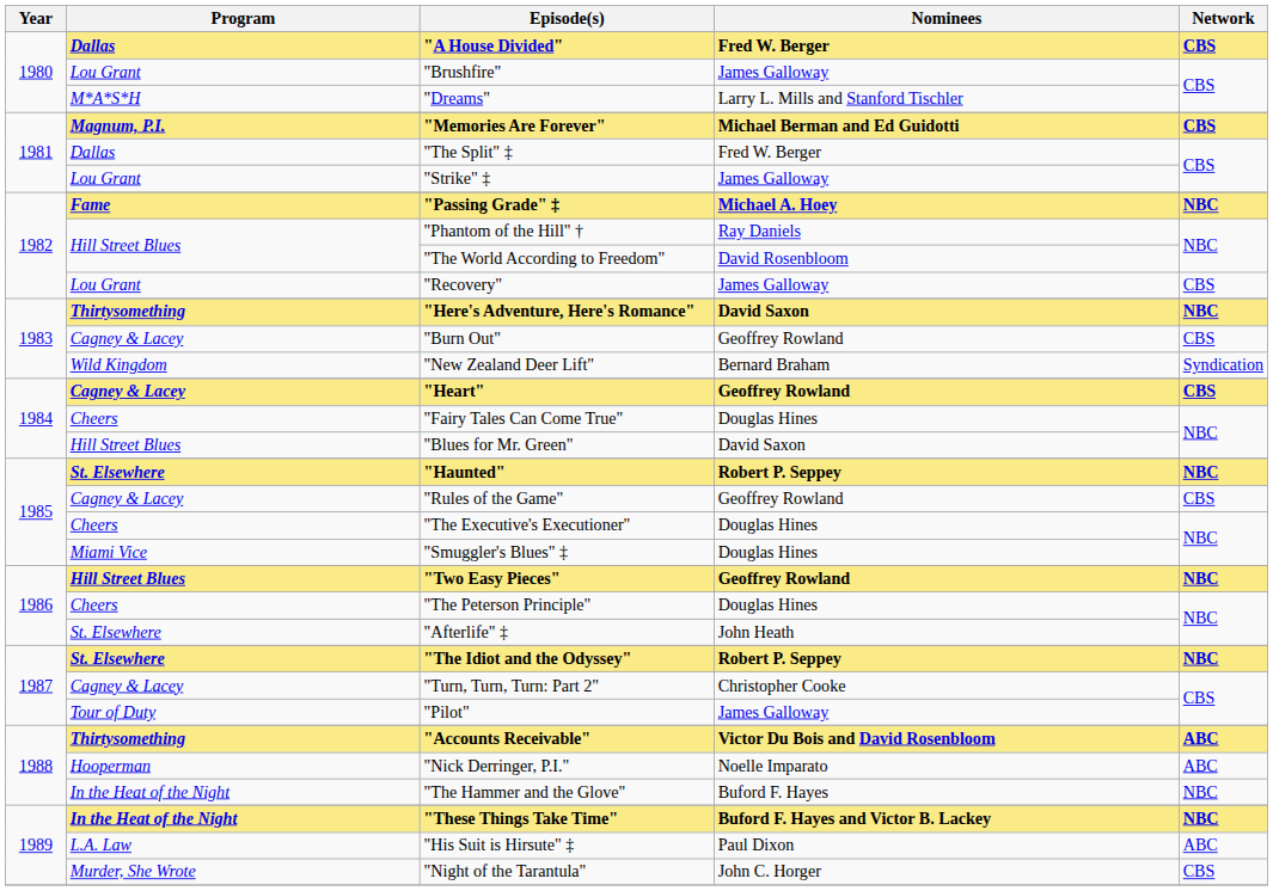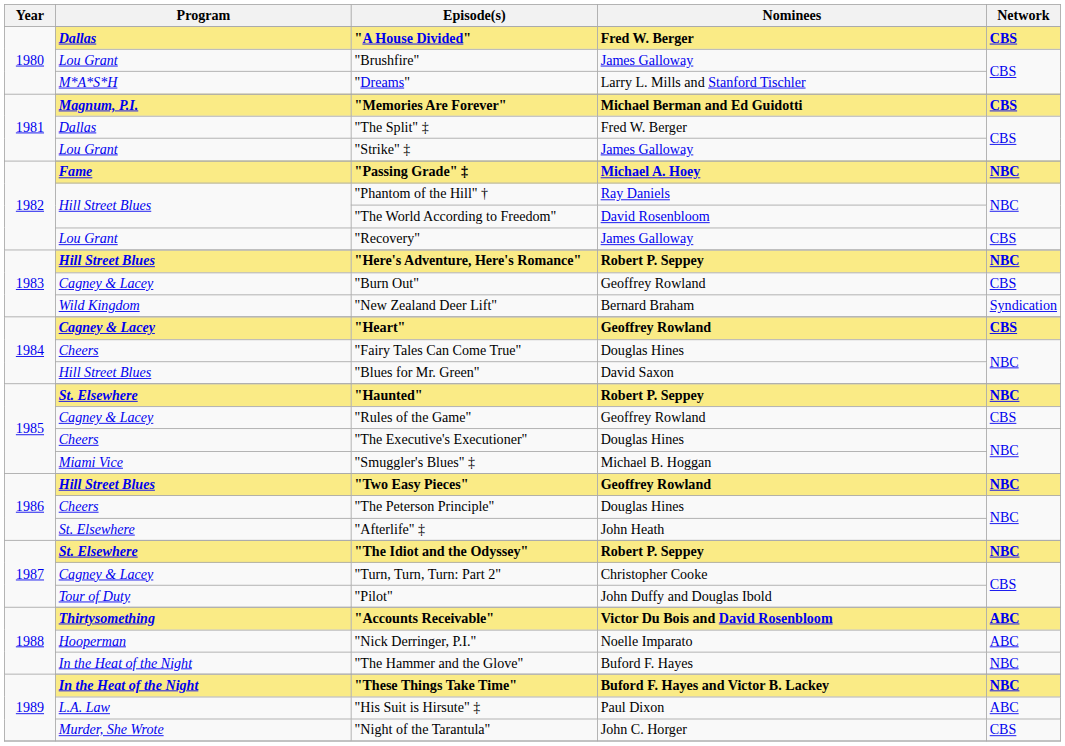"Here's Adventure, Here's Romance" | Program: Thirtysomething -> Hill Street Blues
"Here's Adventure, Here's Romance" | Nominees: David Saxon -> Robert P. Seppey
"Smuggler's Blues" ‡ | Nominees: Douglas Hines -> Michael B. Hoggan
"Pilot" | Nominees: James Galloway -> John Duffy and Douglas Ibold
